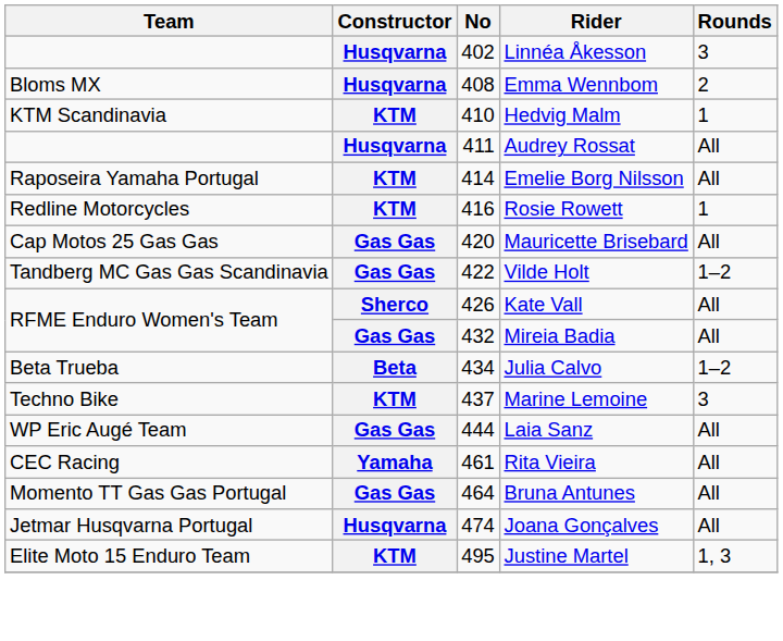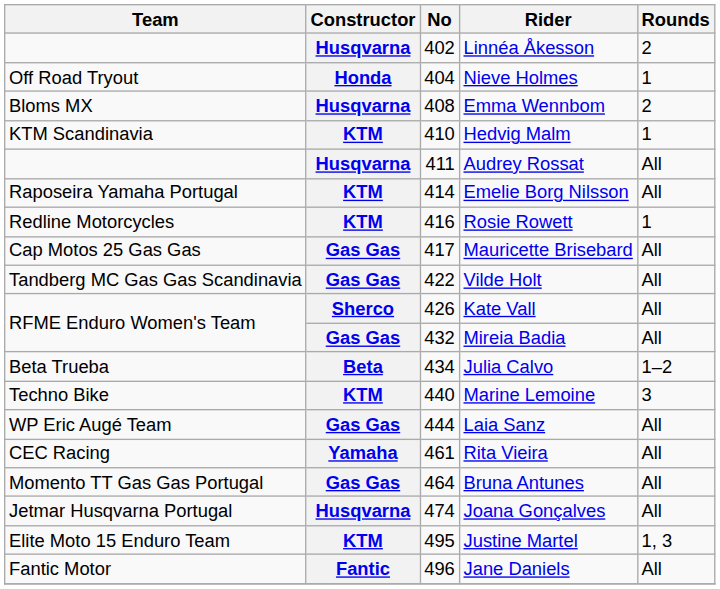Linnéa Åkesson | Rounds: 3 -> 2
+ row: Off Road Tryout | Honda | 404 | Nieve Holmes | 1
Mauricette Brisebard | No: 420 -> 417
Vilde Holt | Rounds: 1–2 -> All
Marine Lemoine | No: 437 -> 440
+ row: Fantic Motor | Fantic | 496 | Jane Daniels | All
